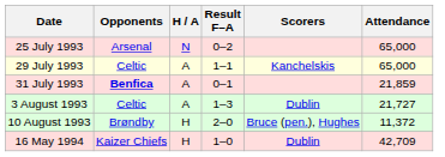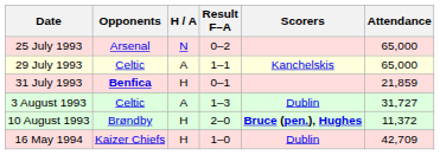31 July 1993 | H / A: A -> H
3 August 1993 | Attendance: 21,727 -> 31,727
10 August 1993 | Scorers: normal -> bold
